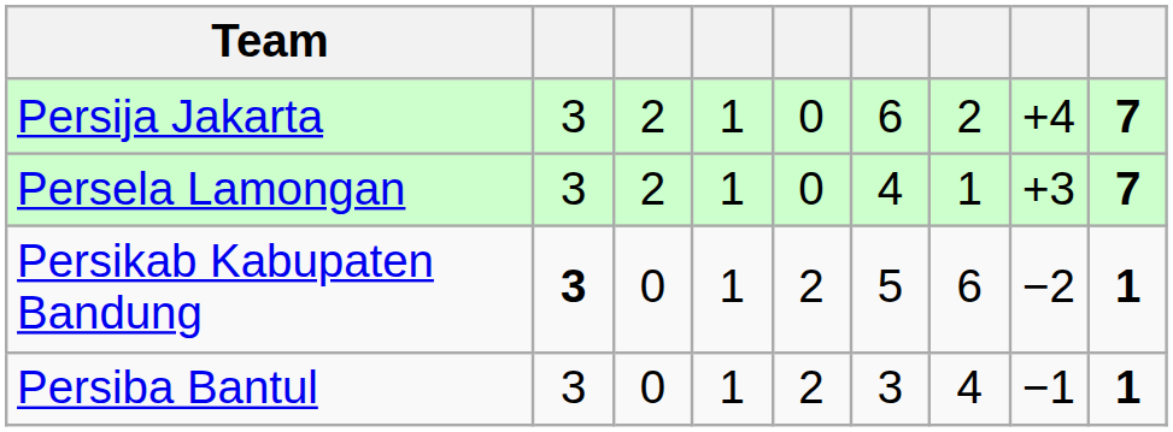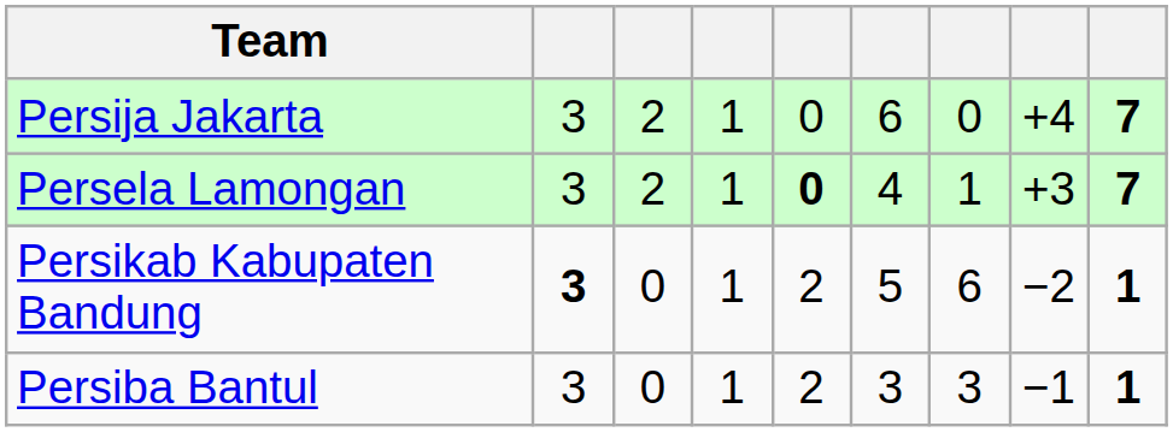Persija Jakarta | column 7: 2 -> 0
Persela Lamongan | column 5: normal -> bold
Persiba Bantul | column 7: 4 -> 3
